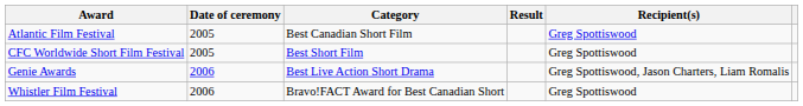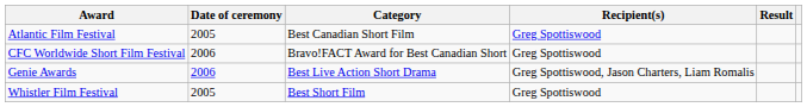columns swapped: Recipient(s) <-> Result
CFC Worldwide Short Film Festival | Date of ceremony: 2005 -> 2006
CFC Worldwide Short Film Festival | Category: Best Short Film -> Bravo!FACT Award for Best Canadian Short
Whistler Film Festival | Date of ceremony: 2006 -> 2005
Whistler Film Festival | Category: Bravo!FACT Award for Best Canadian Short -> Best Short Film
